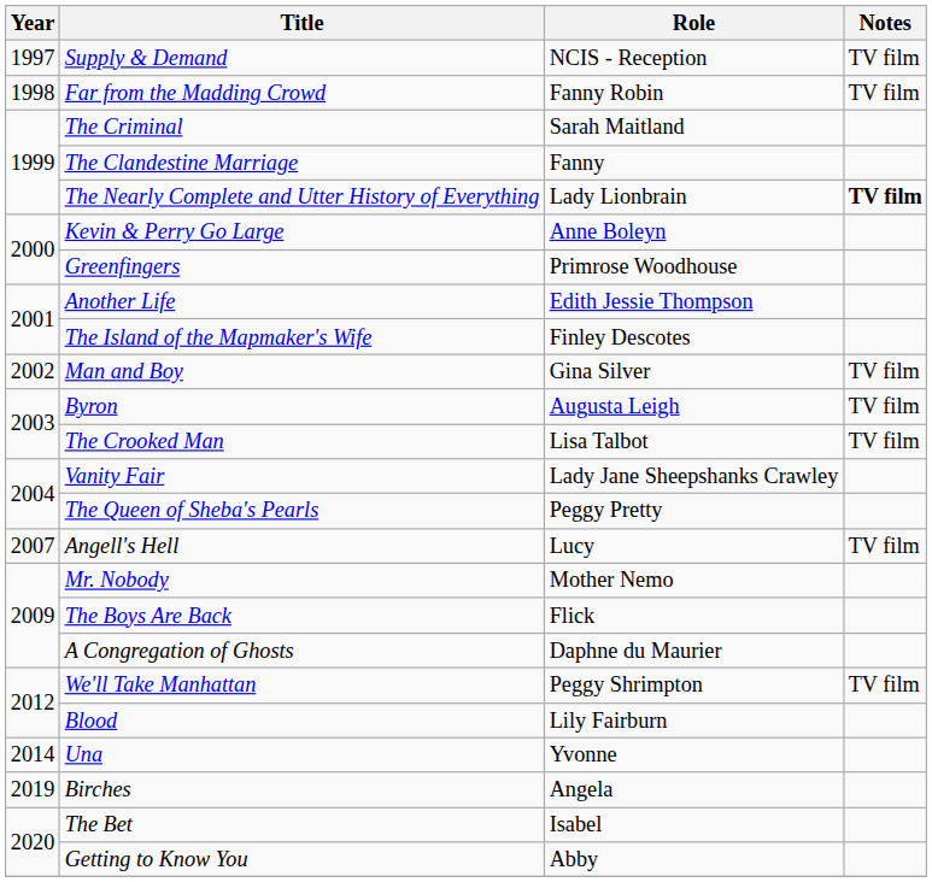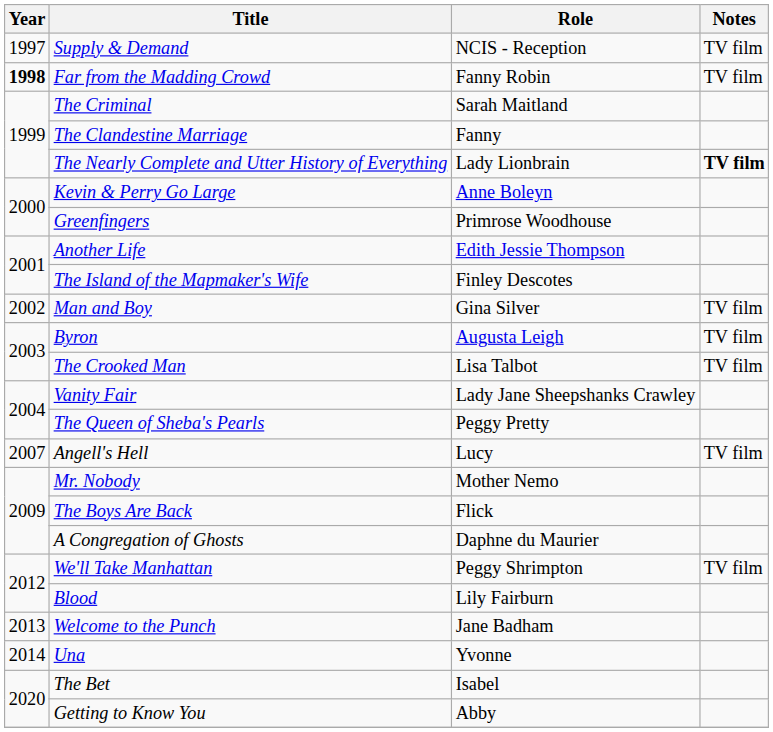Far from the Madding Crowd | Year: normal -> bold
+ row: 2013 | Welcome to the Punch | Jane Badham
- row: 2019 | Birches | Angela
